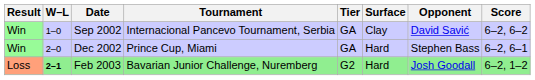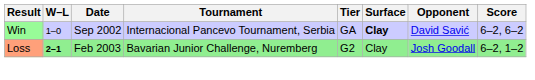Sep 2002 | Surface: normal -> bold
- row: Win | 2–0 | Dec 2002 | Prince Cup, Miami | GA | Hard | Stephen Bass | 6–2, 6–1
Feb 2003 | Surface: Hard -> Clay
